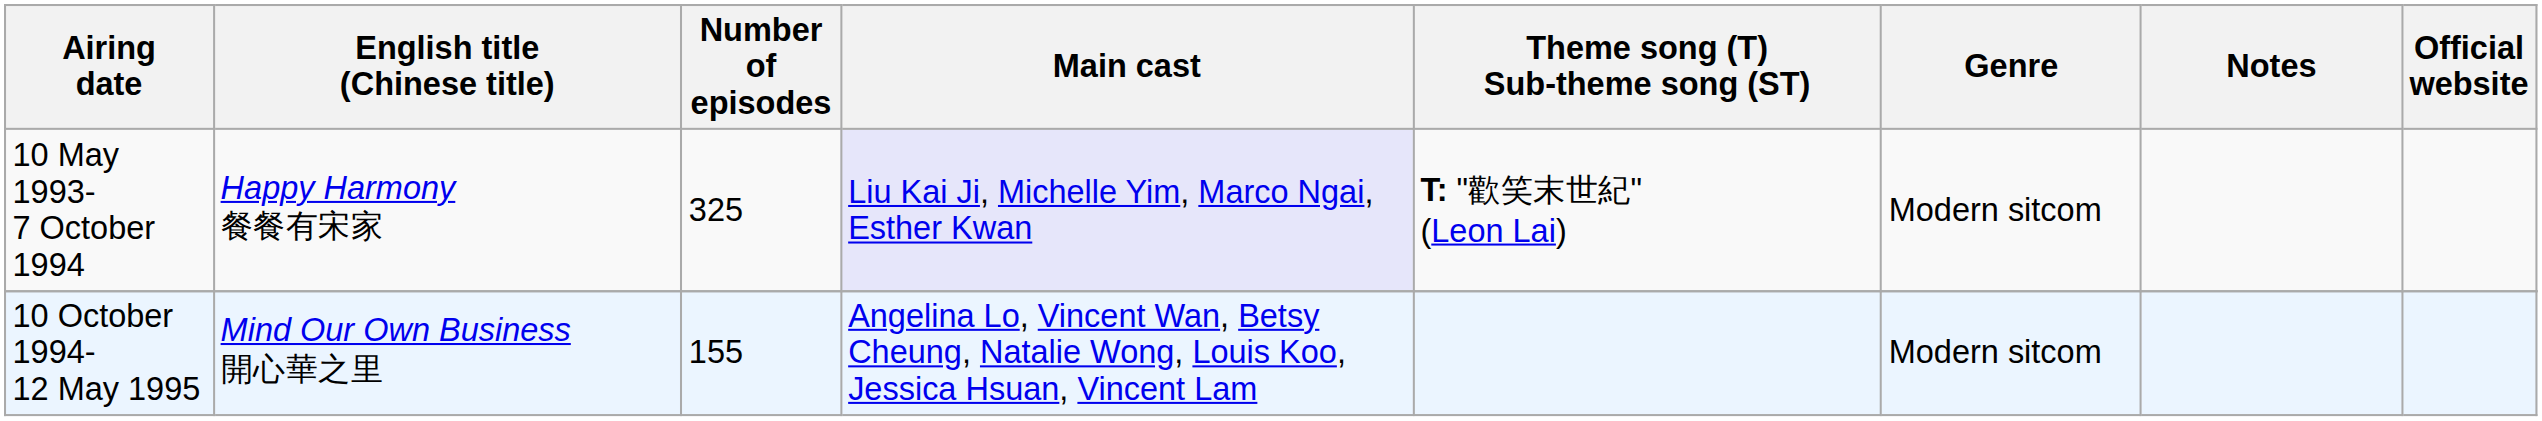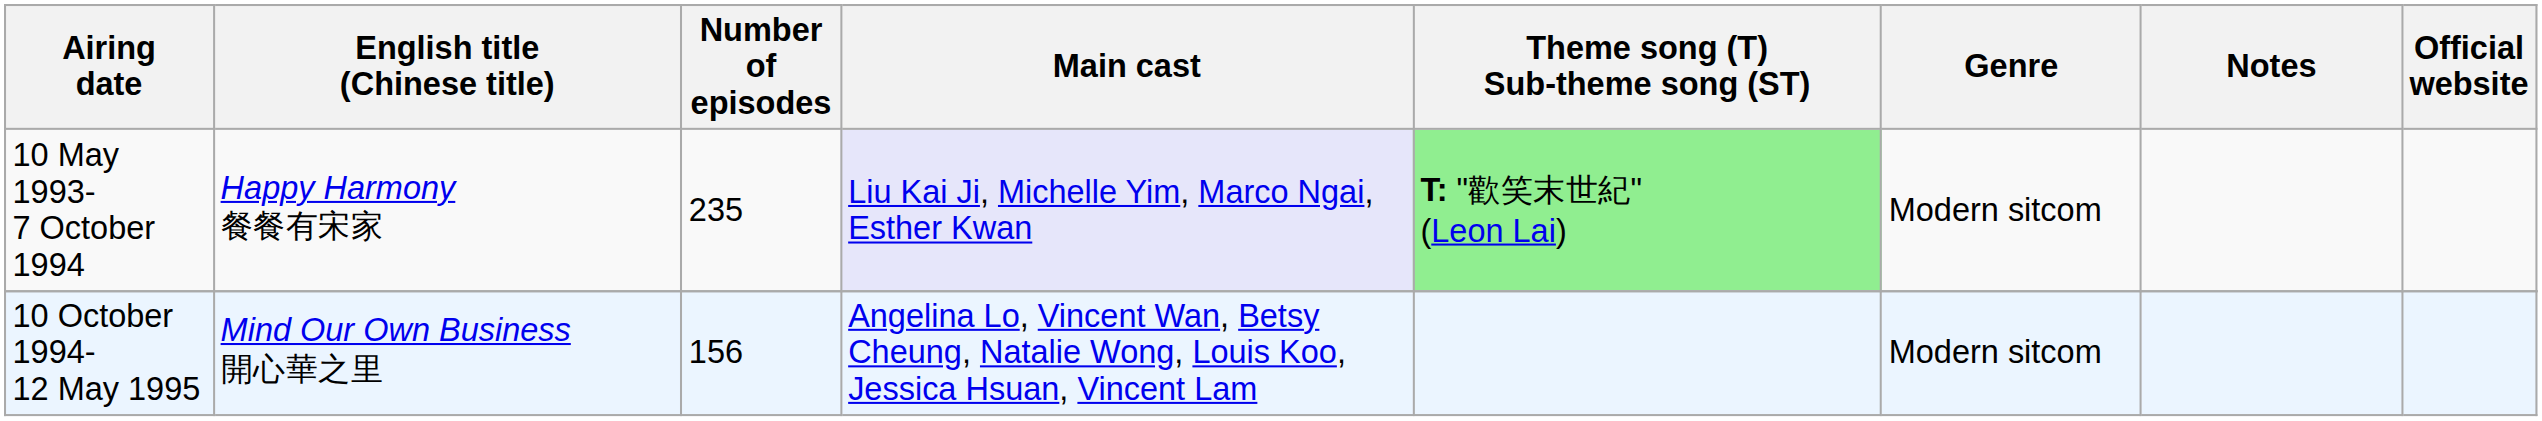10 May 1993- 7 October 1994 | Number of episodes: 325 -> 235
10 May 1993- 7 October 1994 | Theme song (T) Sub-theme song (ST): no background -> lightgreen background
10 October 1994- 12 May 1995 | Number of episodes: 155 -> 156
